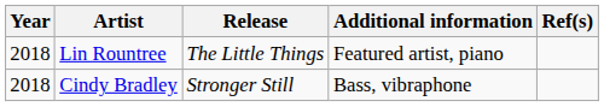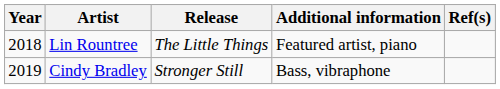Cindy Bradley | Year: 2018 -> 2019
